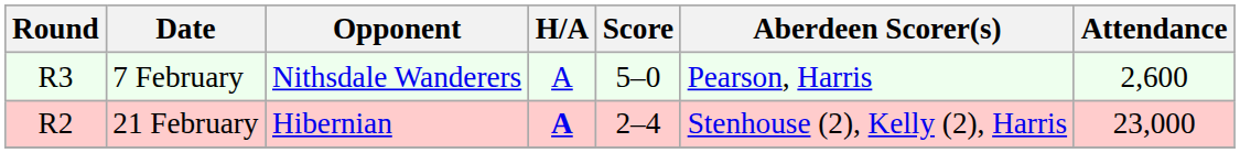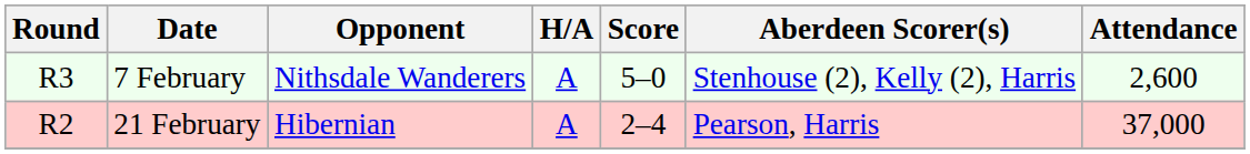7 February | Aberdeen Scorer(s): Pearson, Harris -> Stenhouse (2), Kelly (2), Harris
21 February | H/A: bold -> normal
21 February | Aberdeen Scorer(s): Stenhouse (2), Kelly (2), Harris -> Pearson, Harris
21 February | Attendance: 23,000 -> 37,000
